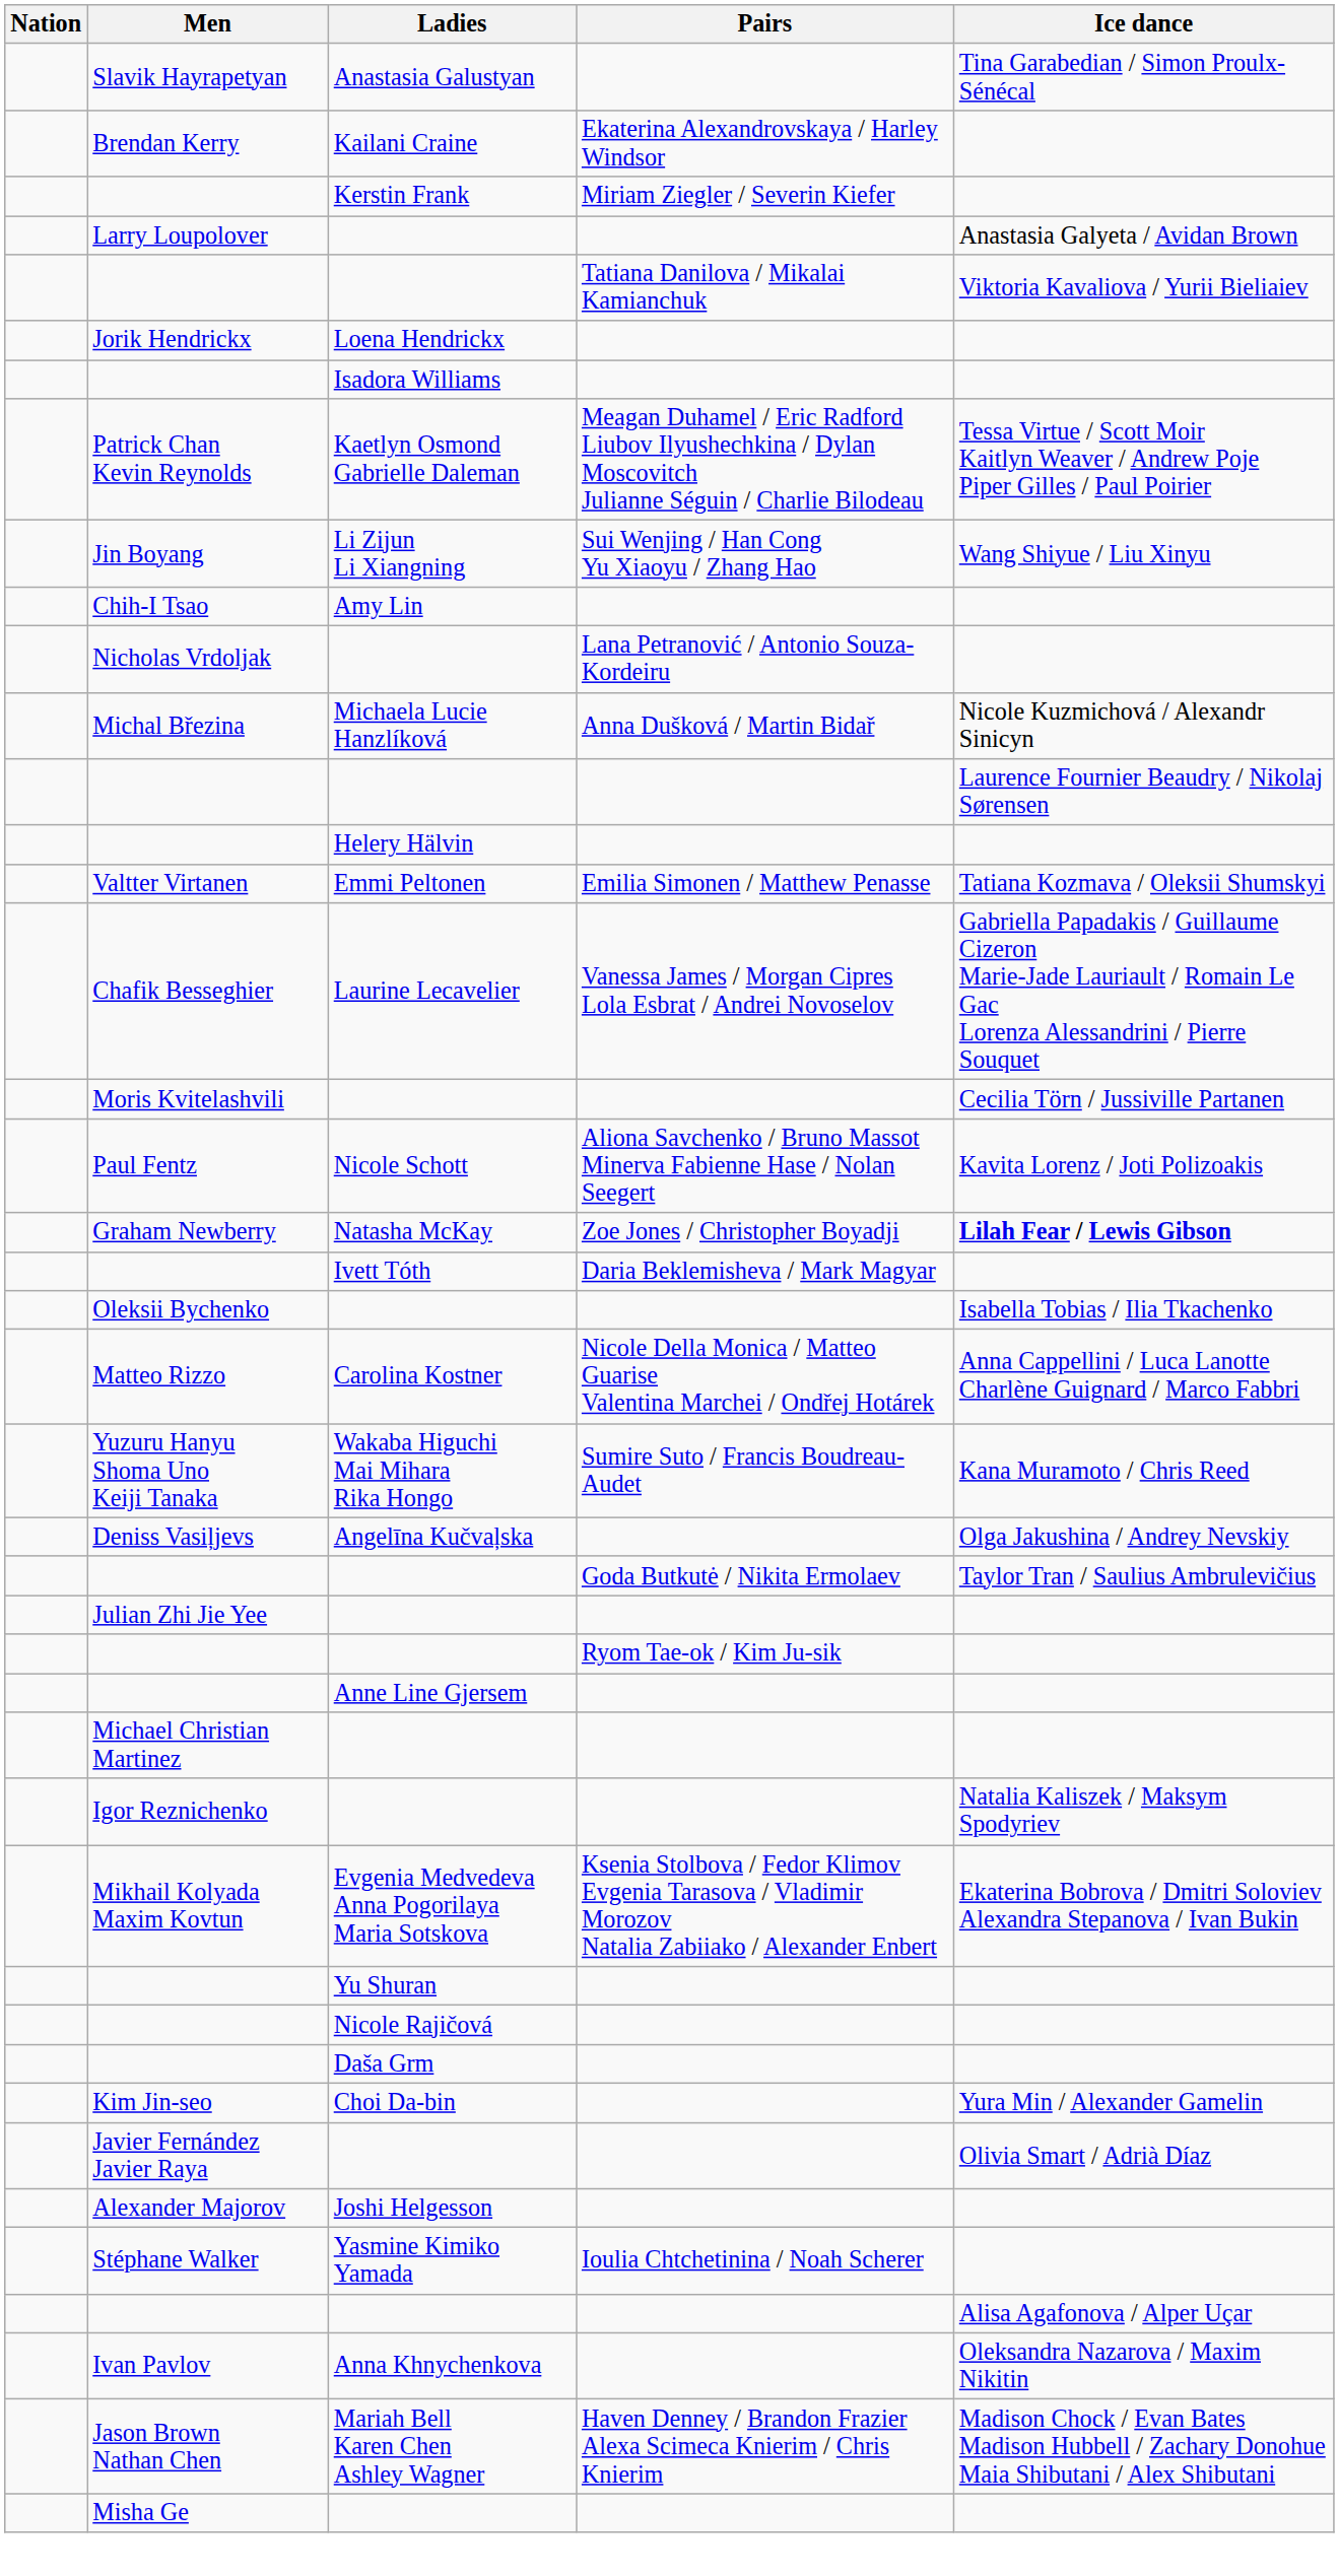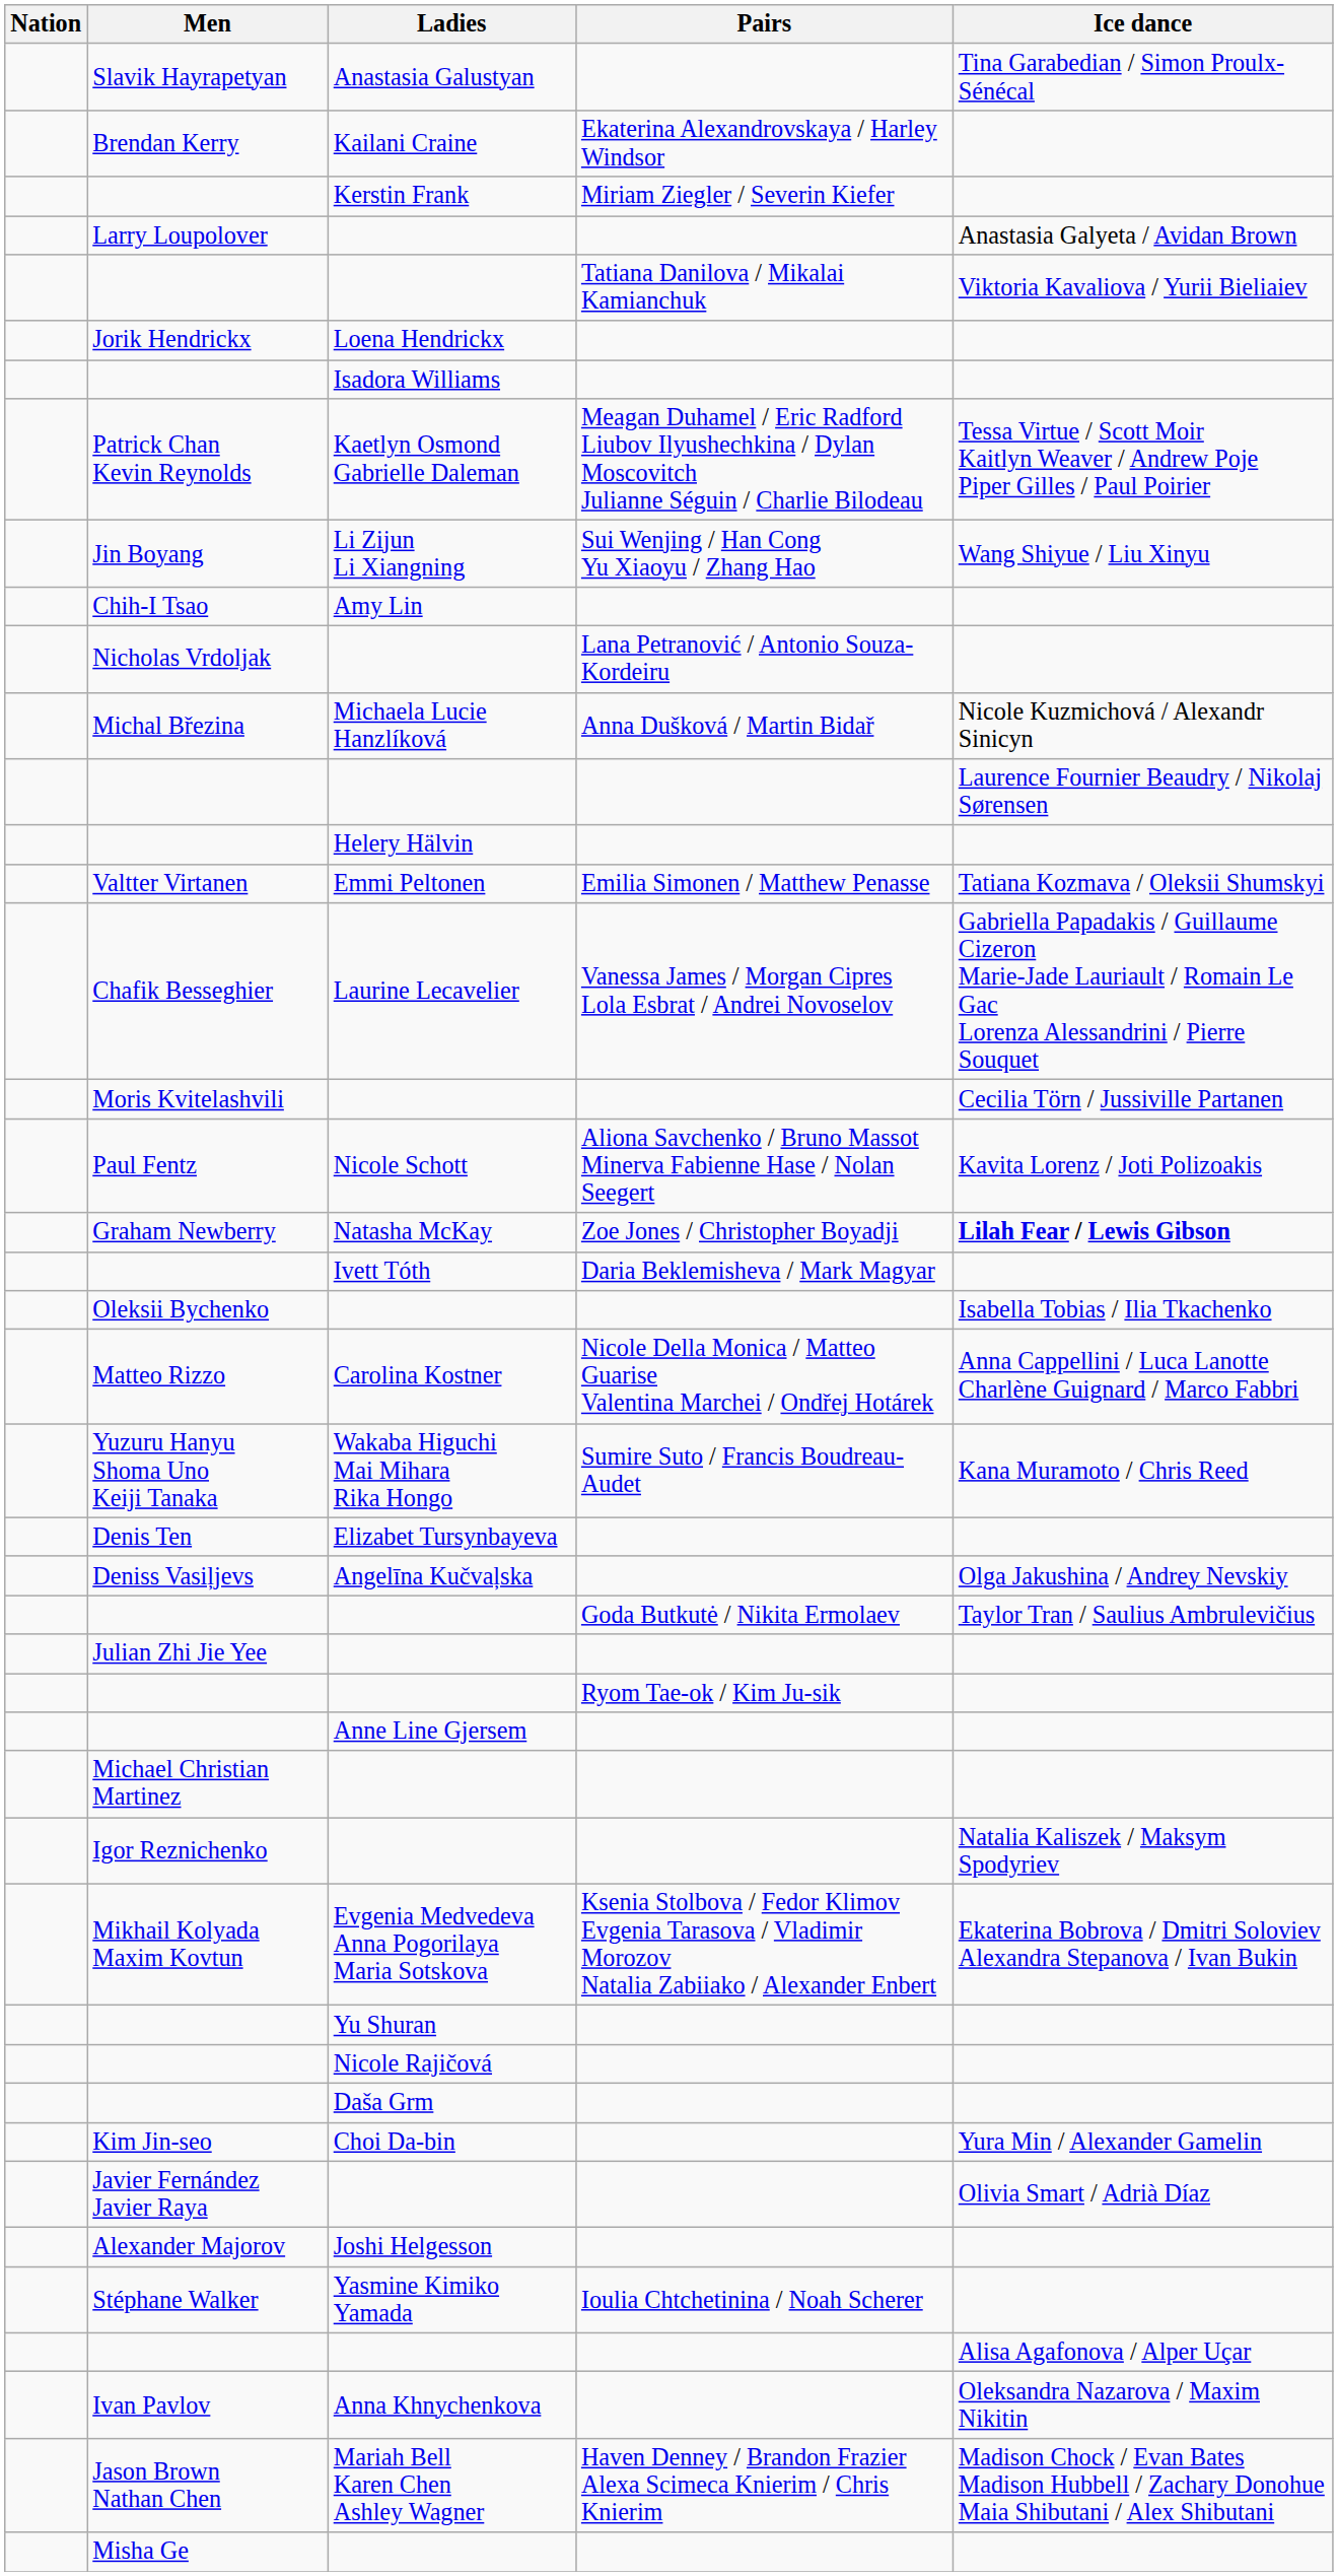+ row: Denis Ten | Elizabet Tursynbayeva
